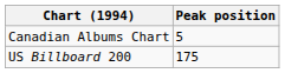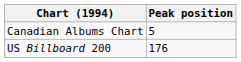US Billboard 200 | Peak position: 175 -> 176
